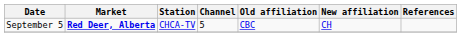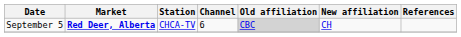September 5 | Channel: 5 -> 6
September 5 | Old affiliation: no background -> lightgrey background
